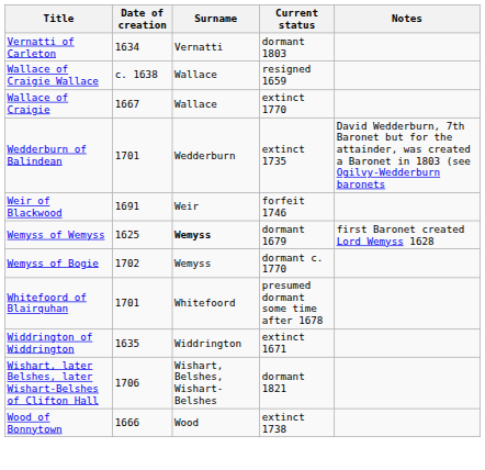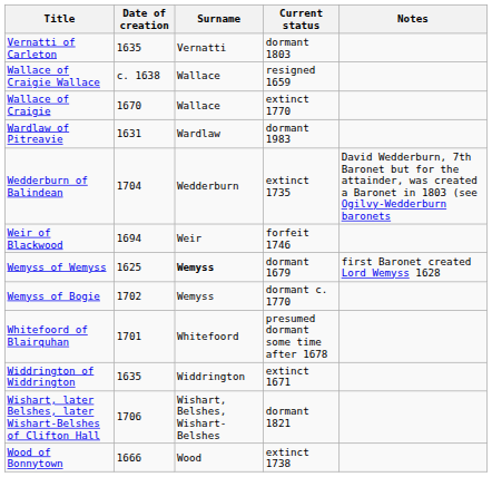Vernatti of Carleton | Date of creation: 1634 -> 1635
Wallace of Craigie | Date of creation: 1667 -> 1670
+ row: Wardlaw of Pitreavie | 1631 | Wardlaw | dormant 1983
Wedderburn of Balindean | Date of creation: 1701 -> 1704
Weir of Blackwood | Date of creation: 1691 -> 1694
